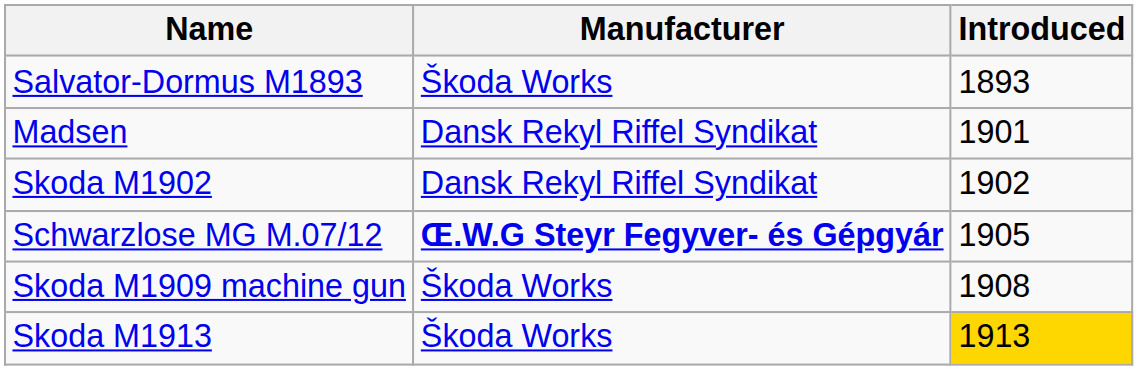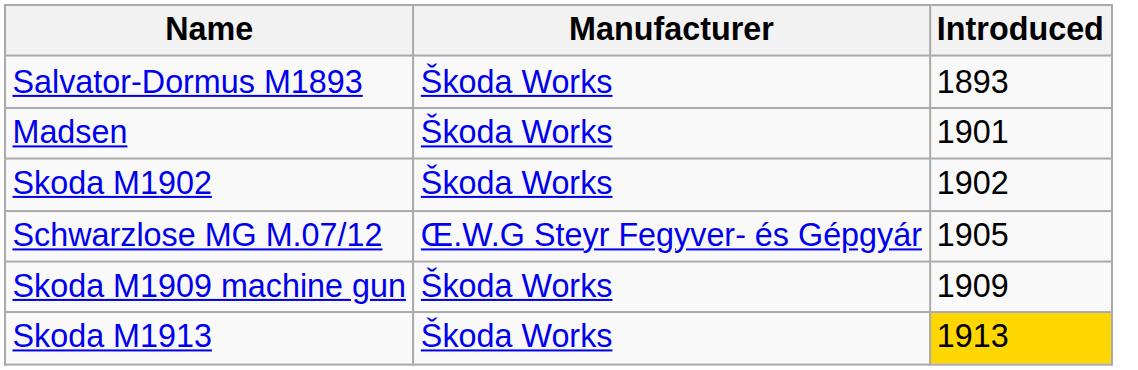Madsen | Manufacturer: Dansk Rekyl Riffel Syndikat -> Škoda Works
Skoda M1902 | Manufacturer: Dansk Rekyl Riffel Syndikat -> Škoda Works
Schwarzlose MG M.07/12 | Manufacturer: bold -> normal
Skoda M1909 machine gun | Introduced: 1908 -> 1909
